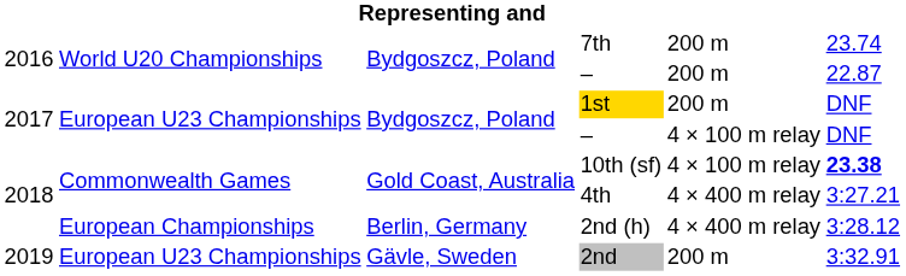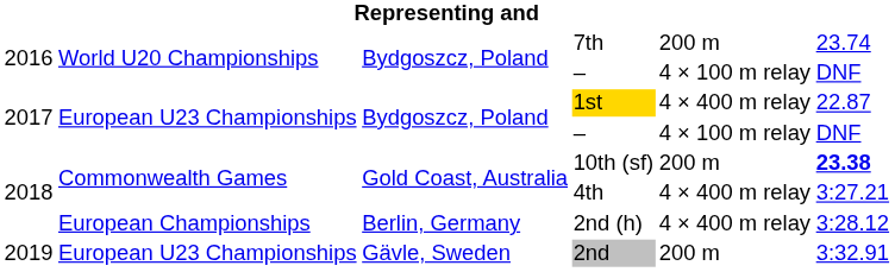2016 / – | column 5: 200 m -> 4 × 100 m relay
2016 / – | column 6: 22.87 -> DNF
1st | column 5: 200 m -> 4 × 400 m relay
1st | column 6: DNF -> 22.87
10th (sf) | column 5: 4 × 100 m relay -> 200 m
